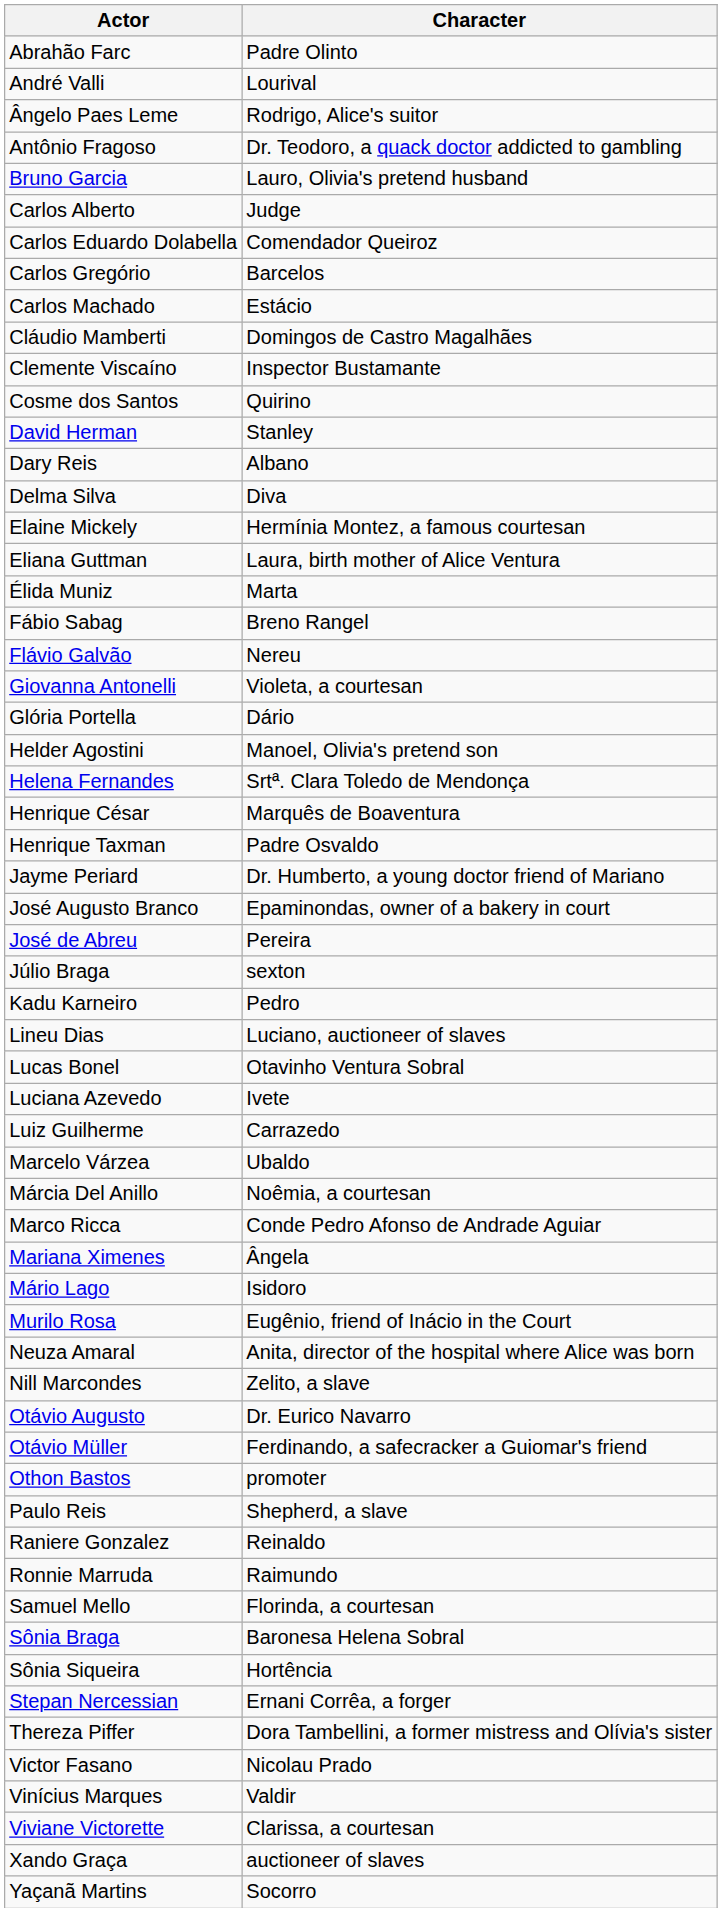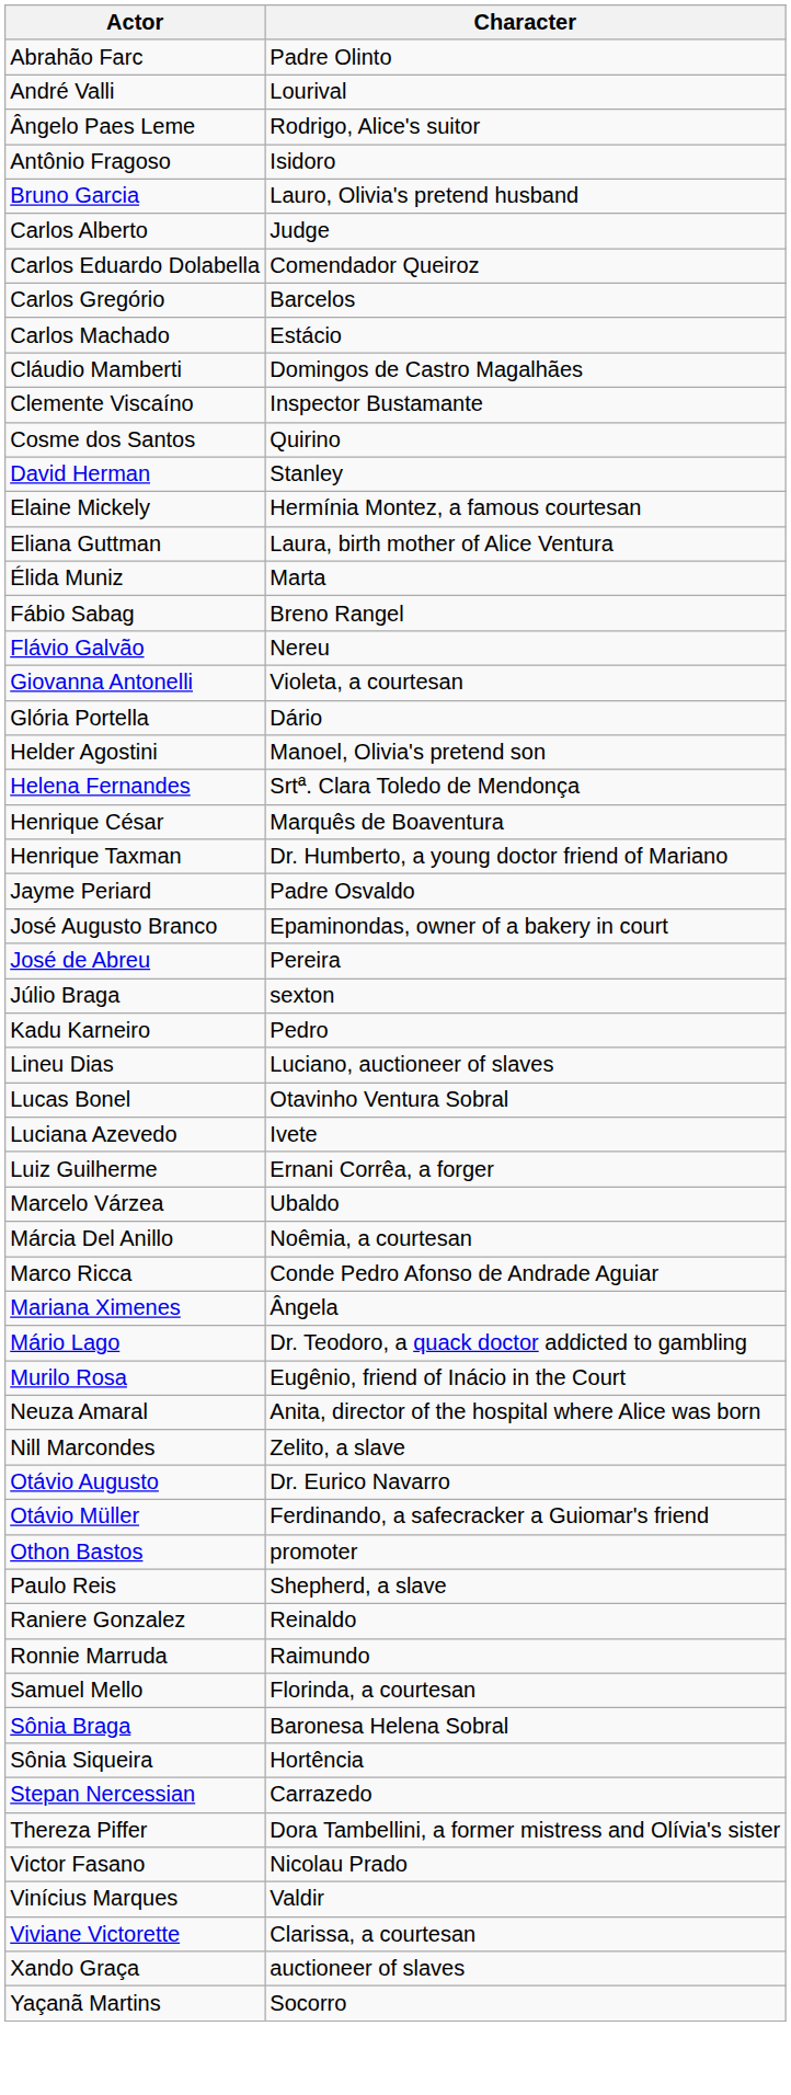Antônio Fragoso | Character: Dr. Teodoro, a quack doctor addicted to gambling -> Isidoro
- row: Dary Reis | Albano
- row: Delma Silva | Diva
Henrique Taxman | Character: Padre Osvaldo -> Dr. Humberto, a young doctor friend of Mariano
Jayme Periard | Character: Dr. Humberto, a young doctor friend of Mariano -> Padre Osvaldo
Luiz Guilherme | Character: Carrazedo -> Ernani Corrêa, a forger
Mário Lago | Character: Isidoro -> Dr. Teodoro, a quack doctor addicted to gambling
Stepan Nercessian | Character: Ernani Corrêa, a forger -> Carrazedo
